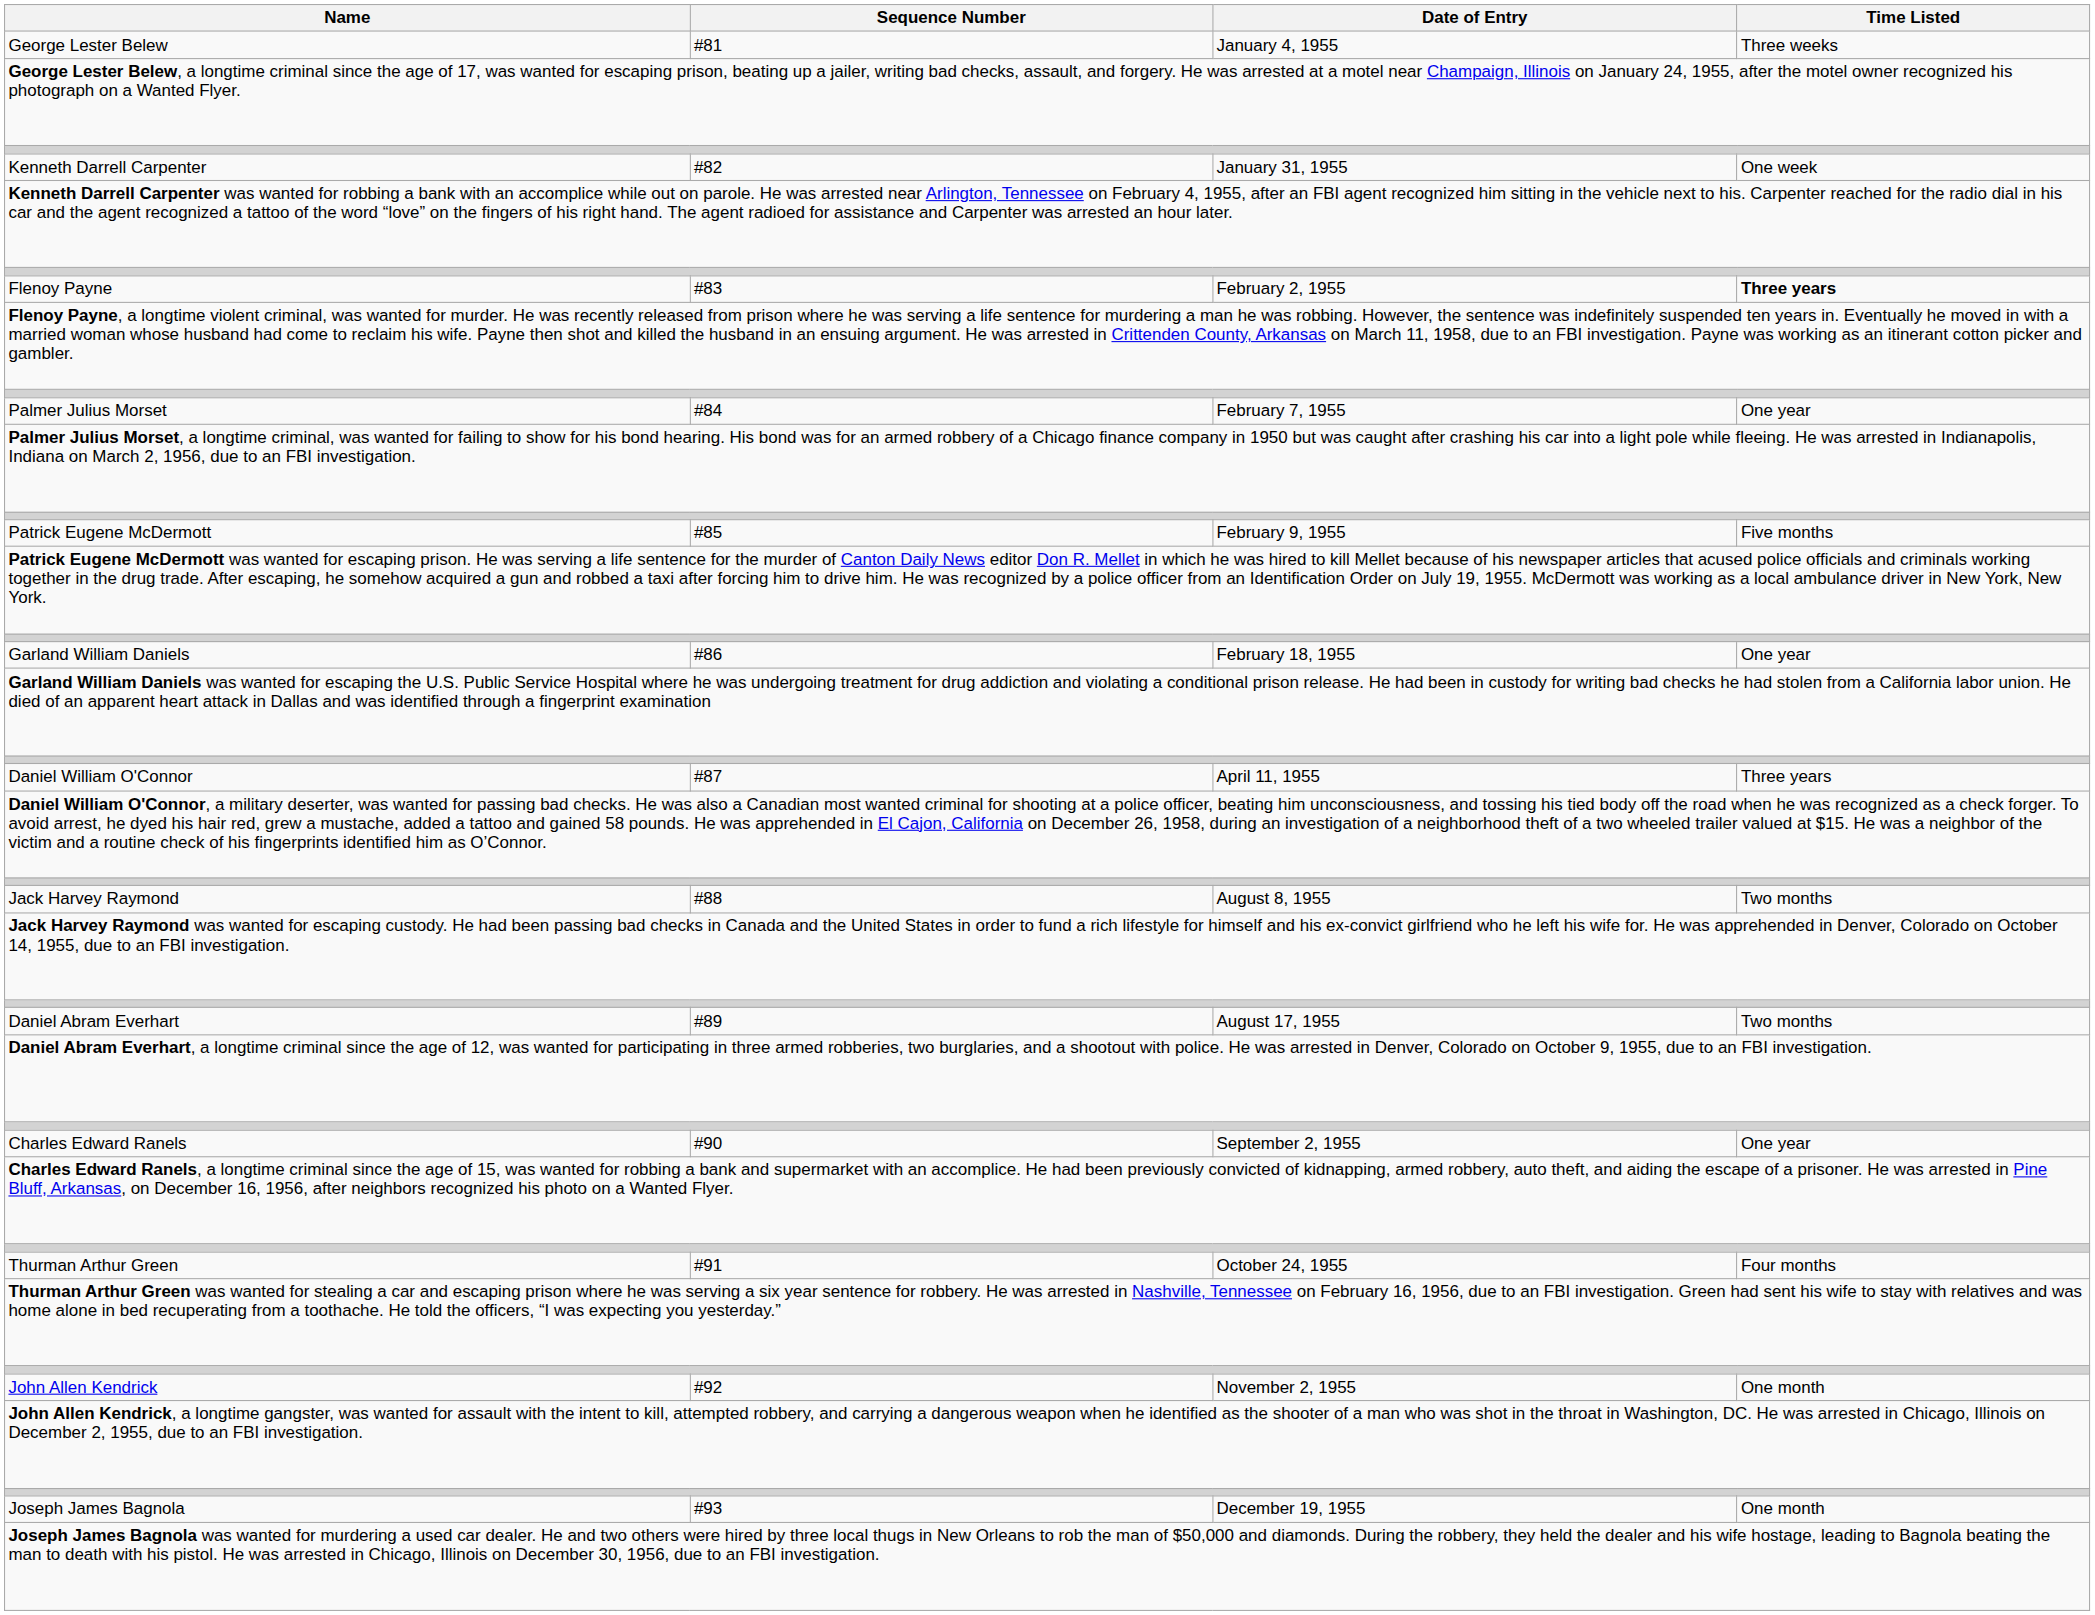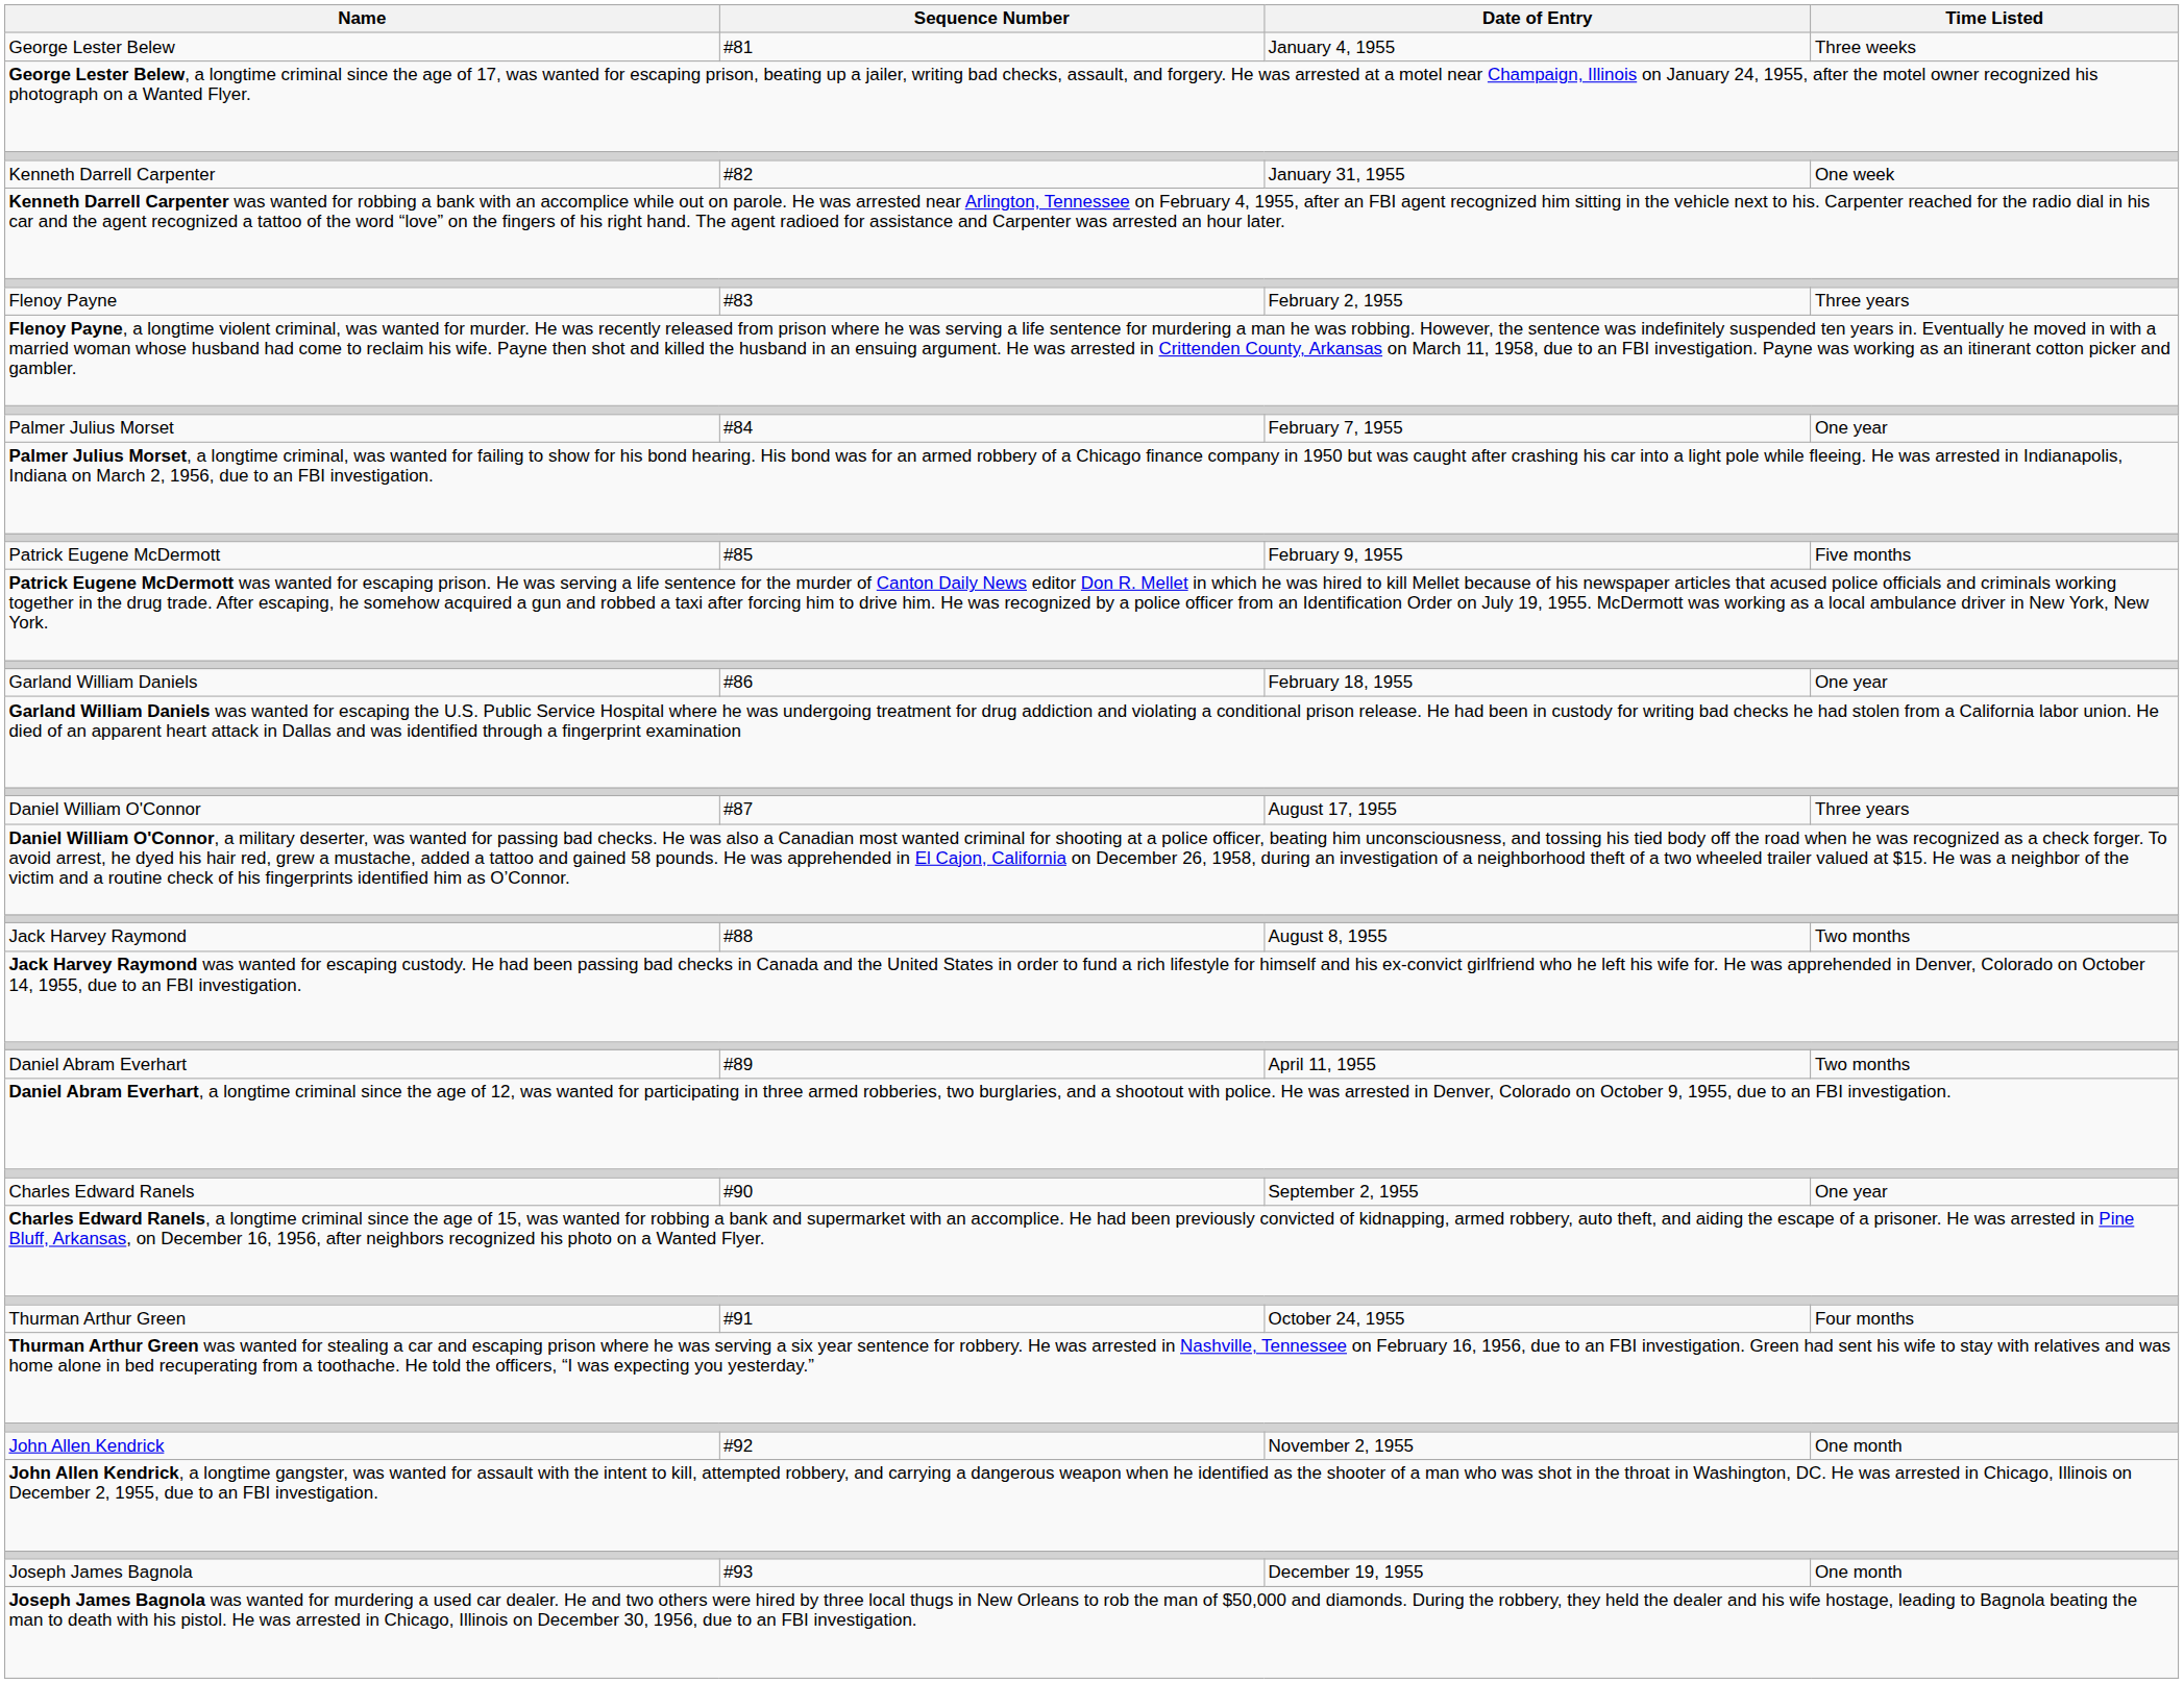Flenoy Payne | Time Listed: bold -> normal
Daniel William O'Connor | Date of Entry: April 11, 1955 -> August 17, 1955
Daniel Abram Everhart | Date of Entry: August 17, 1955 -> April 11, 1955
